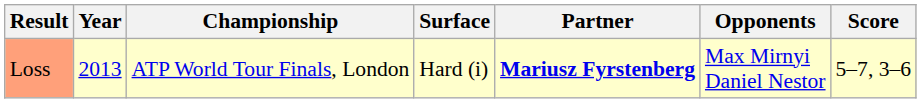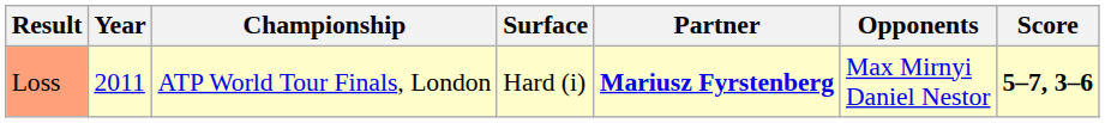Loss | Year: 2013 -> 2011
Loss | Score: normal -> bold
